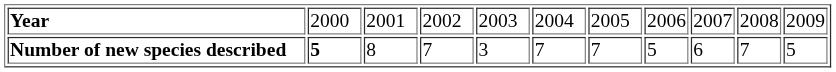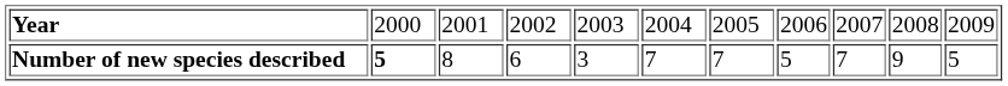Number of new species described | column 4: 7 -> 6
Number of new species described | column 9: 6 -> 7
Number of new species described | column 10: 7 -> 9
